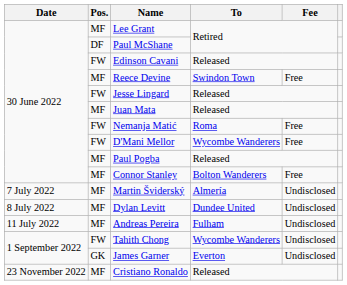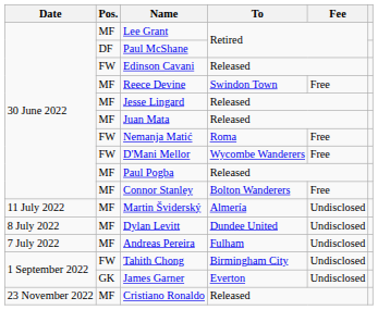Jesse Lingard | Pos.: FW -> MF
Martin Šviderský | Date: 7 July 2022 -> 11 July 2022
Andreas Pereira | Date: 11 July 2022 -> 7 July 2022
Tahith Chong | To: Wycombe Wanderers -> Birmingham City
